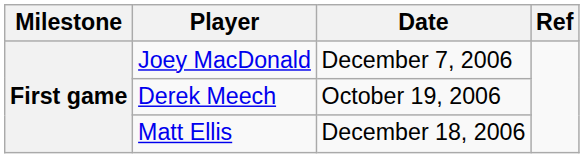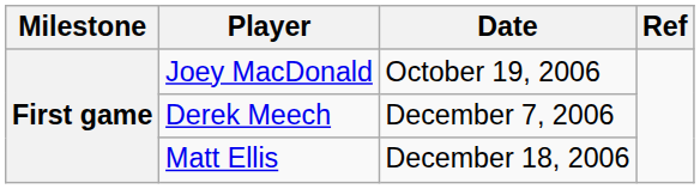Joey MacDonald | Date: December 7, 2006 -> October 19, 2006
Derek Meech | Date: October 19, 2006 -> December 7, 2006
